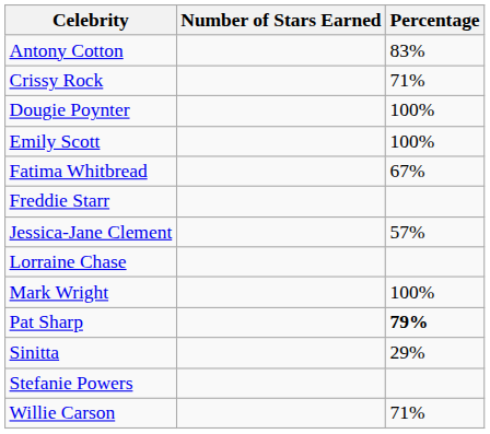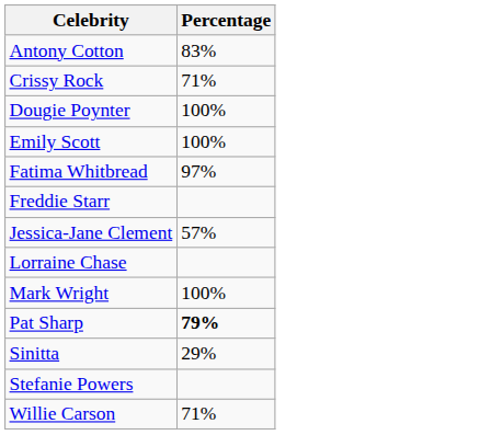- column: Number of Stars Earned
Fatima Whitbread | Percentage: 67% -> 97%
